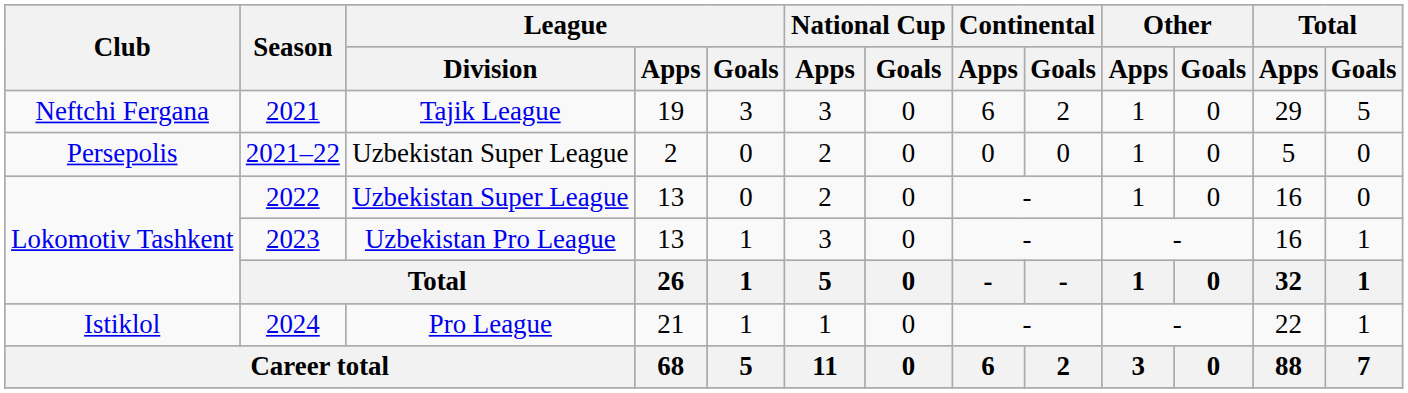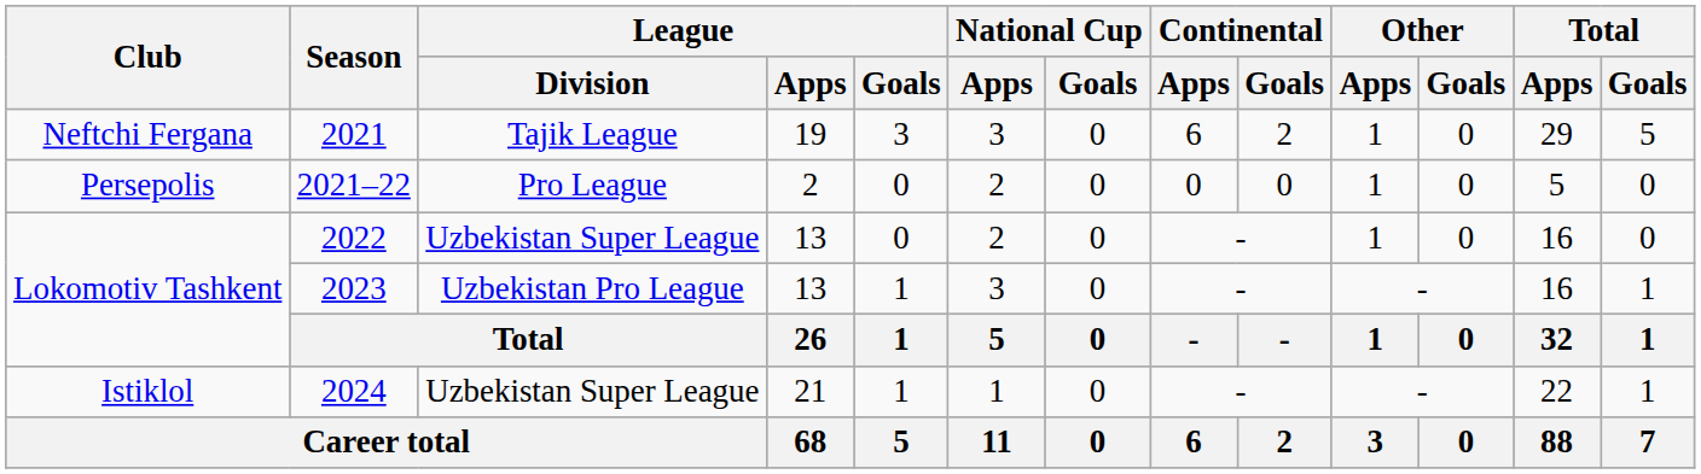2021–22 | League / Division: Uzbekistan Super League -> Pro League
2024 | League / Division: Pro League -> Uzbekistan Super League
